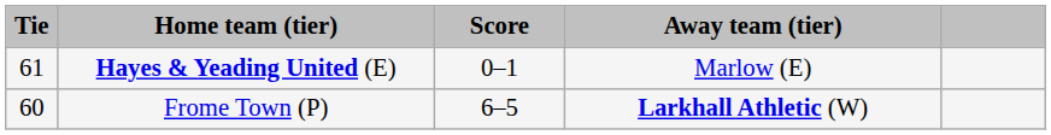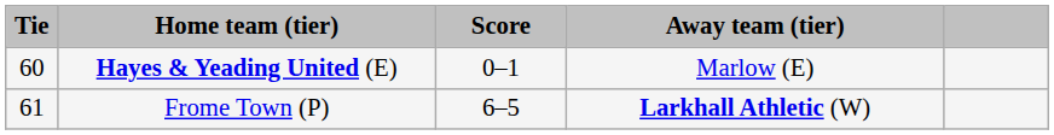Hayes & Yeading United (E) | Tie: 61 -> 60
Frome Town (P) | Tie: 60 -> 61
